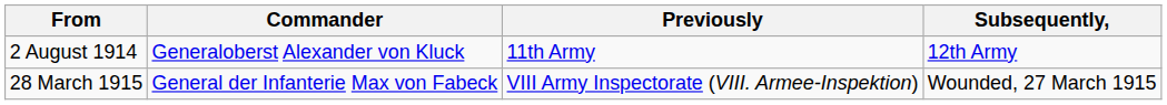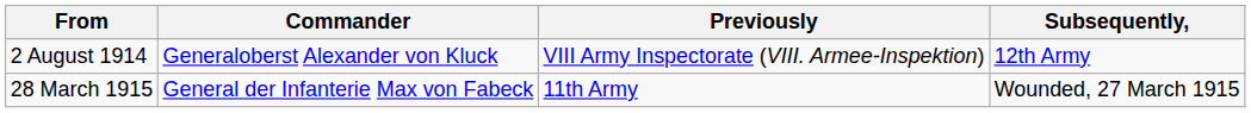2 August 1914 | Previously: 11th Army -> VIII Army Inspectorate (VIII. Armee-Inspektion)
28 March 1915 | Previously: VIII Army Inspectorate (VIII. Armee-Inspektion) -> 11th Army
